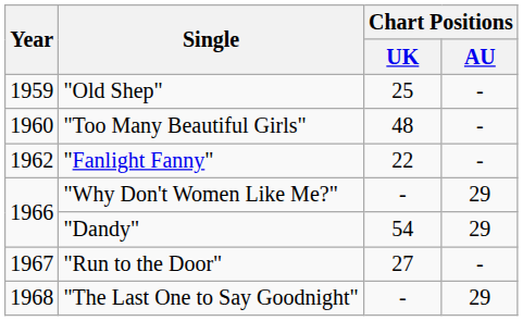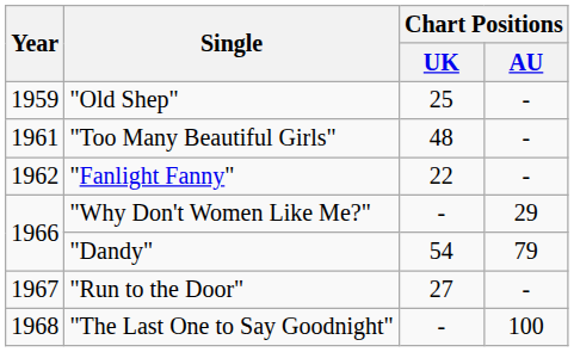"Too Many Beautiful Girls" | Year: 1960 -> 1961
"Dandy" | Chart Positions / AU: 29 -> 79
"The Last One to Say Goodnight" | Chart Positions / AU: 29 -> 100
